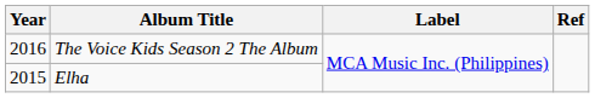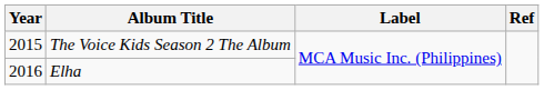The Voice Kids Season 2 The Album | Year: 2016 -> 2015
Elha | Year: 2015 -> 2016
